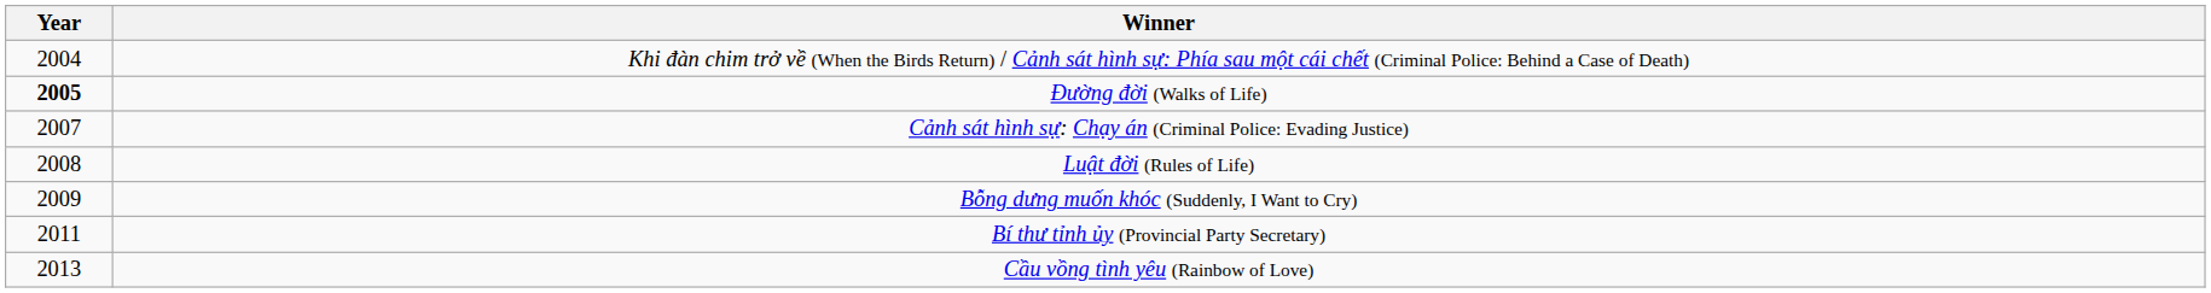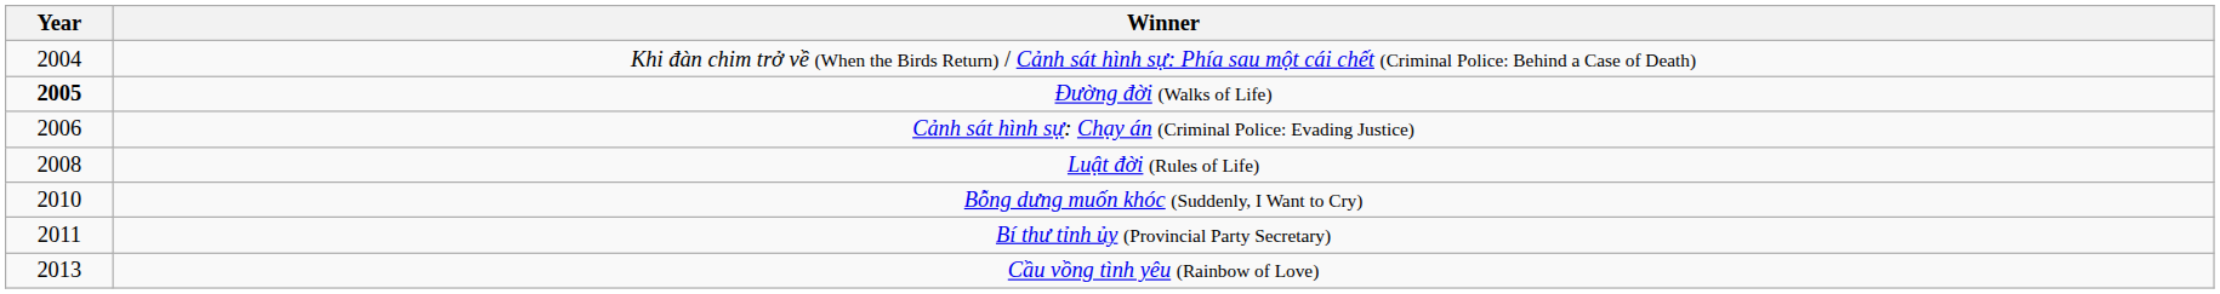Cảnh sát hình sự: Chạy án (Criminal Police: Evading Justice) | Year: 2007 -> 2006
Bỗng dưng muốn khóc (Suddenly, I Want to Cry) | Year: 2009 -> 2010
